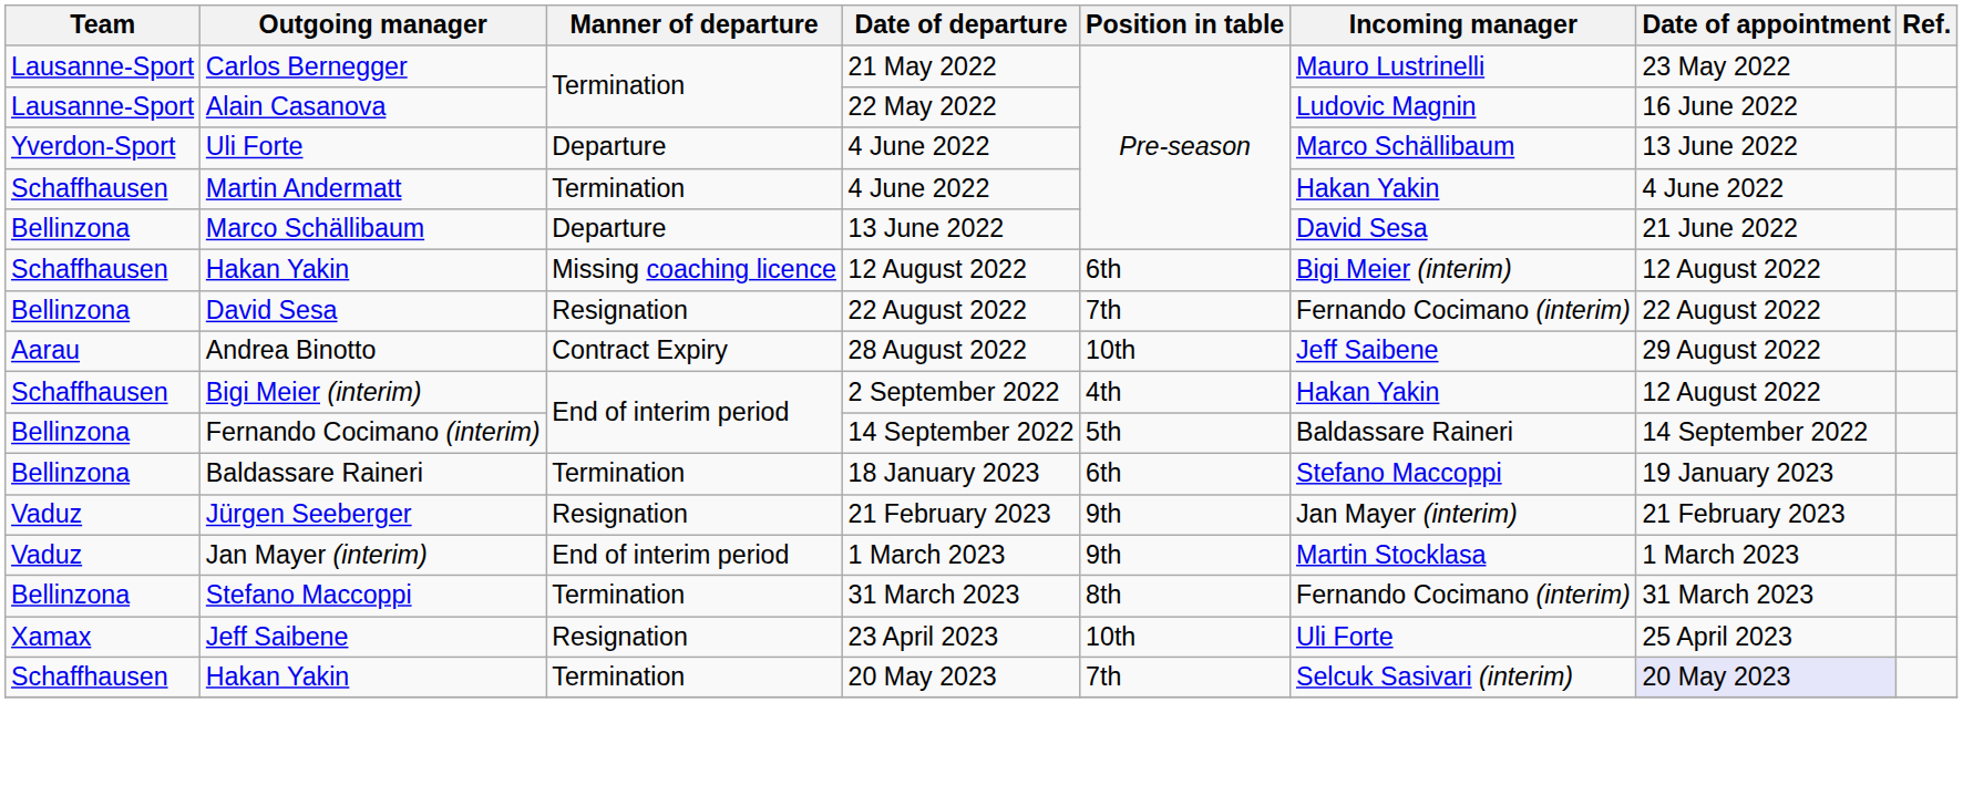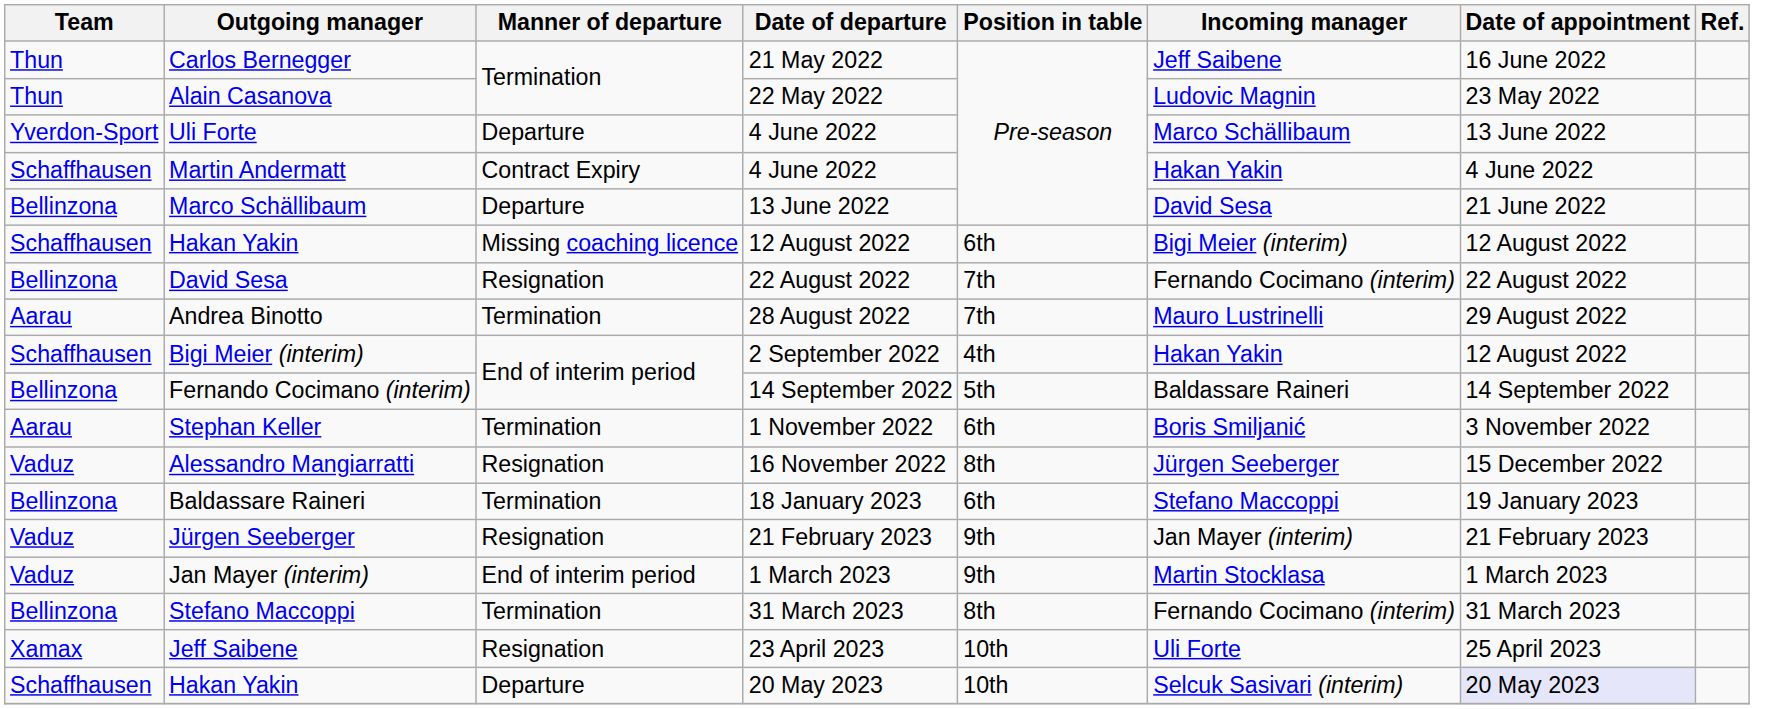Carlos Bernegger | Team: Lausanne-Sport -> Thun
Carlos Bernegger | Incoming manager: Mauro Lustrinelli -> Jeff Saibene
Carlos Bernegger | Date of appointment: 23 May 2022 -> 16 June 2022
Alain Casanova | Team: Lausanne-Sport -> Thun
Alain Casanova | Date of appointment: 16 June 2022 -> 23 May 2022
Martin Andermatt | Manner of departure: Termination -> Contract Expiry
Andrea Binotto | Manner of departure: Contract Expiry -> Termination
Andrea Binotto | Position in table: 10th -> 7th
Andrea Binotto | Incoming manager: Jeff Saibene -> Mauro Lustrinelli
+ row: Aarau | Stephan Keller | Termination | 1 November 2022 | 6th | Boris Smiljanić | 3 November 2022
+ row: Vaduz | Alessandro Mangiarratti | Resignation | 16 November 2022 | 8th | Jürgen Seeberger | 15 December 2022
Hakan Yakin / 20 May 2023 | Manner of departure: Termination -> Departure
Hakan Yakin / 20 May 2023 | Position in table: 7th -> 10th
